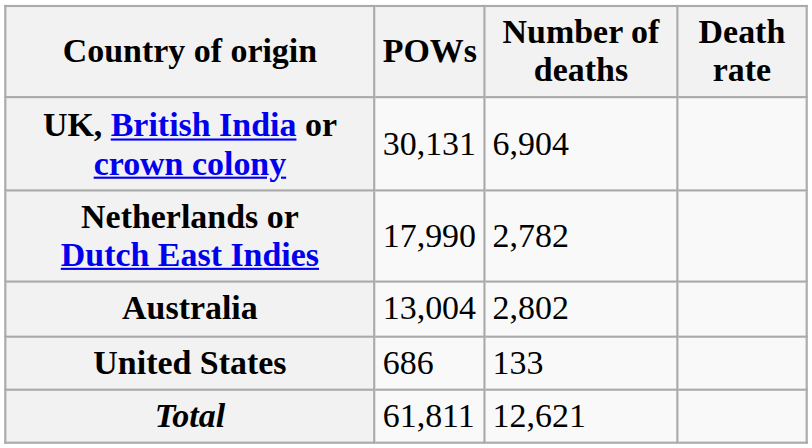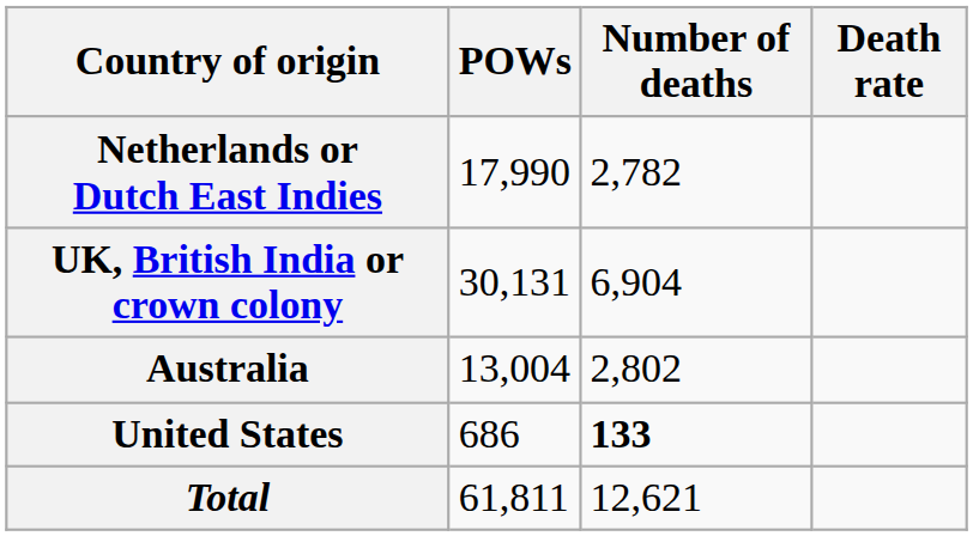rows swapped: UK, British India or crown colony <-> Netherlands or Dutch East Indies
United States | Number of deaths: normal -> bold
